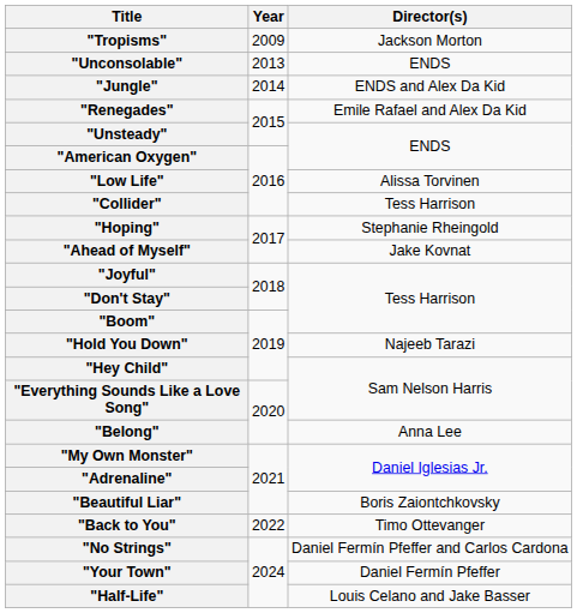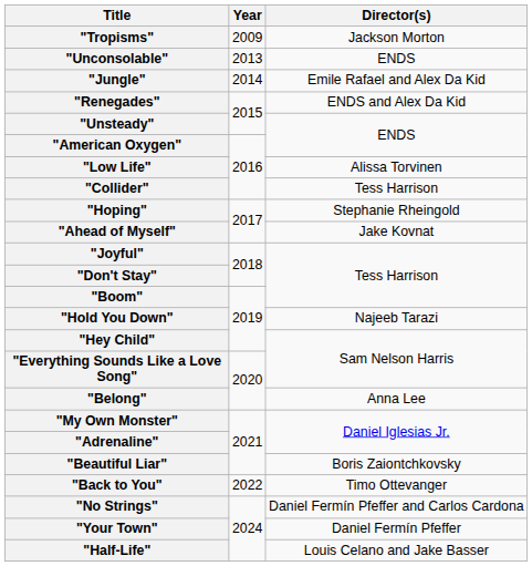"Jungle" | Director(s): ENDS and Alex Da Kid -> Emile Rafael and Alex Da Kid
"Renegades" | Director(s): Emile Rafael and Alex Da Kid -> ENDS and Alex Da Kid
